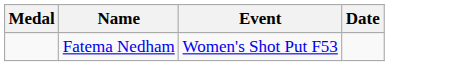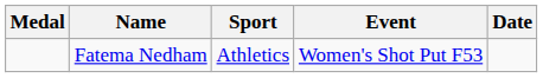+ column: Sport | Athletics
